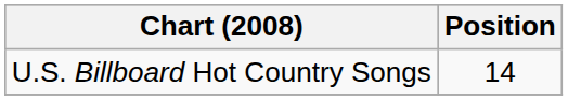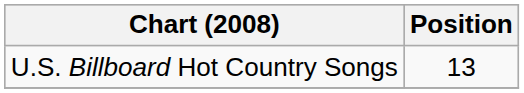U.S. Billboard Hot Country Songs | Position: 14 -> 13
